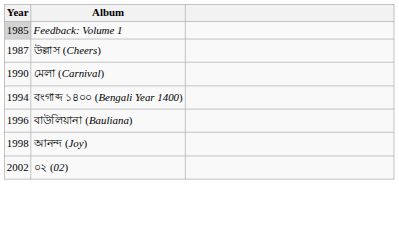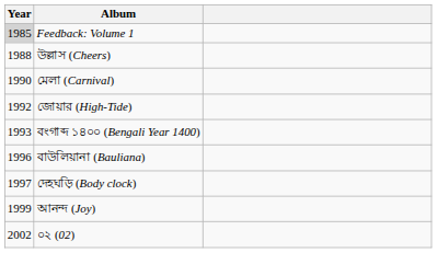উল্লাস (Cheers) | Year: 1987 -> 1988
+ row: 1992 | জোয়ার (High-Tide)
বংগাব্দ ১৪০০ (Bengali Year 1400) | Year: 1994 -> 1993
+ row: 1997 | দেহঘড়ি (Body clock)
আনন্দ (Joy) | Year: 1998 -> 1999
